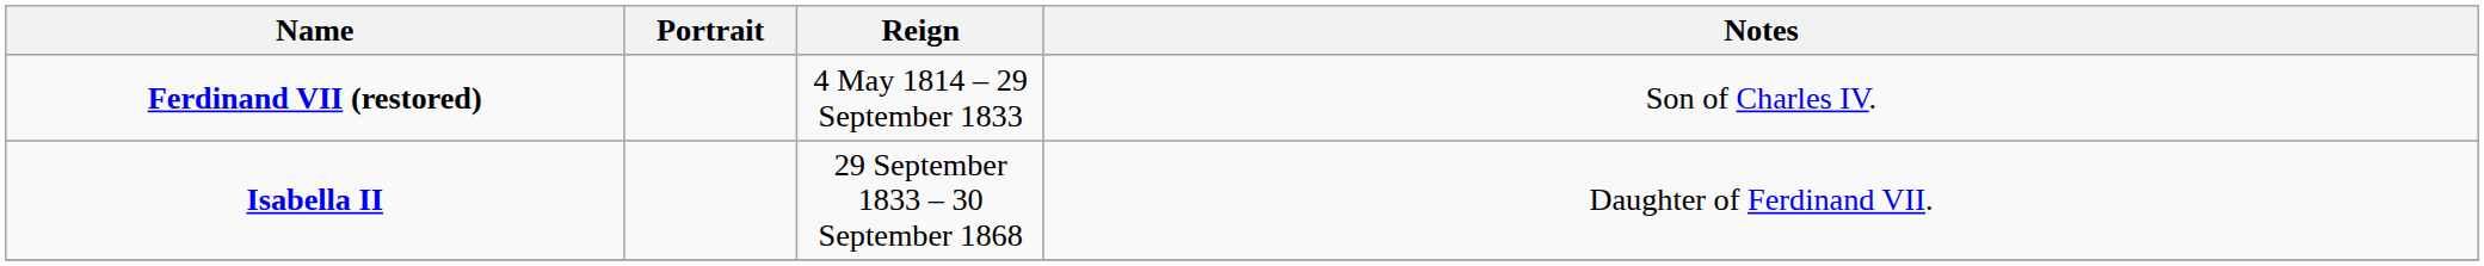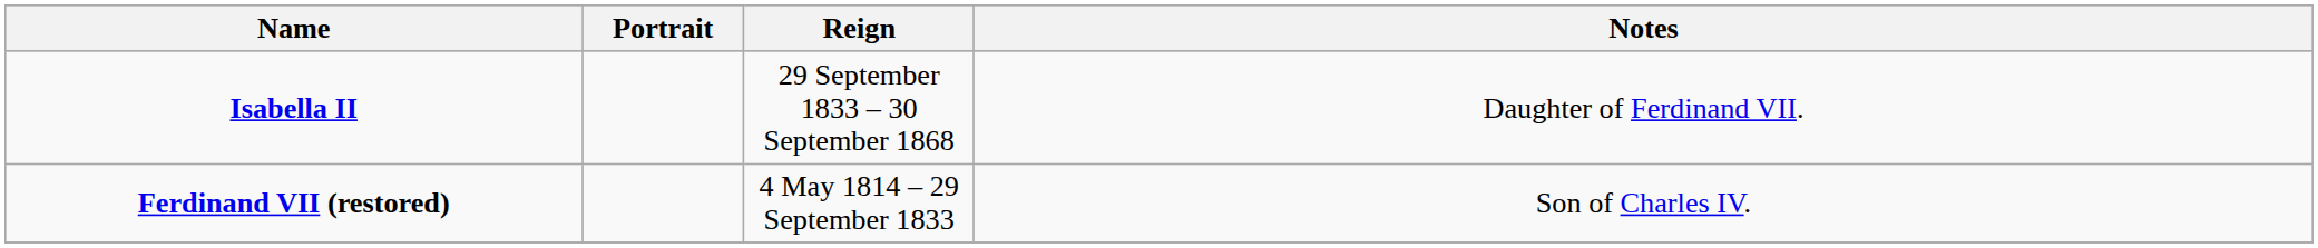rows swapped: Ferdinand VII (restored) <-> Isabella II
